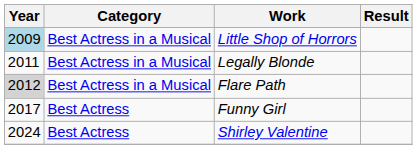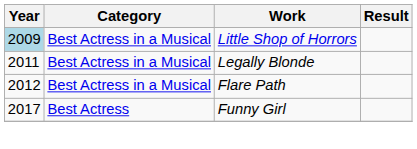Flare Path | Year: lightgrey background -> no background
- row: 2024 | Best Actress | Shirley Valentine
